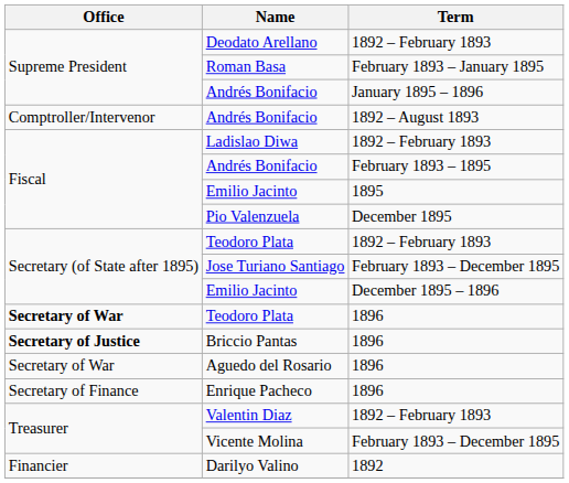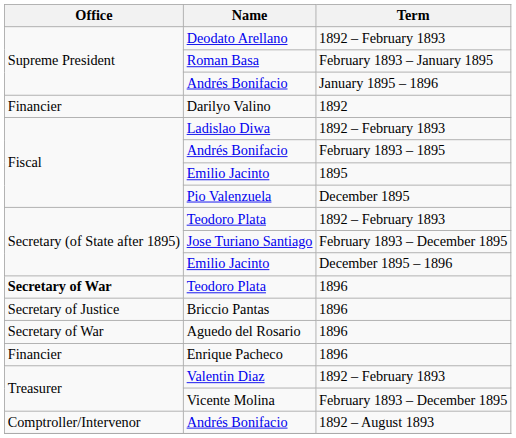rows swapped: Andrés Bonifacio / 1892 – August 1893 <-> Darilyo Valino
Briccio Pantas | Office: bold -> normal
Enrique Pacheco | Office: Secretary of Finance -> Financier
